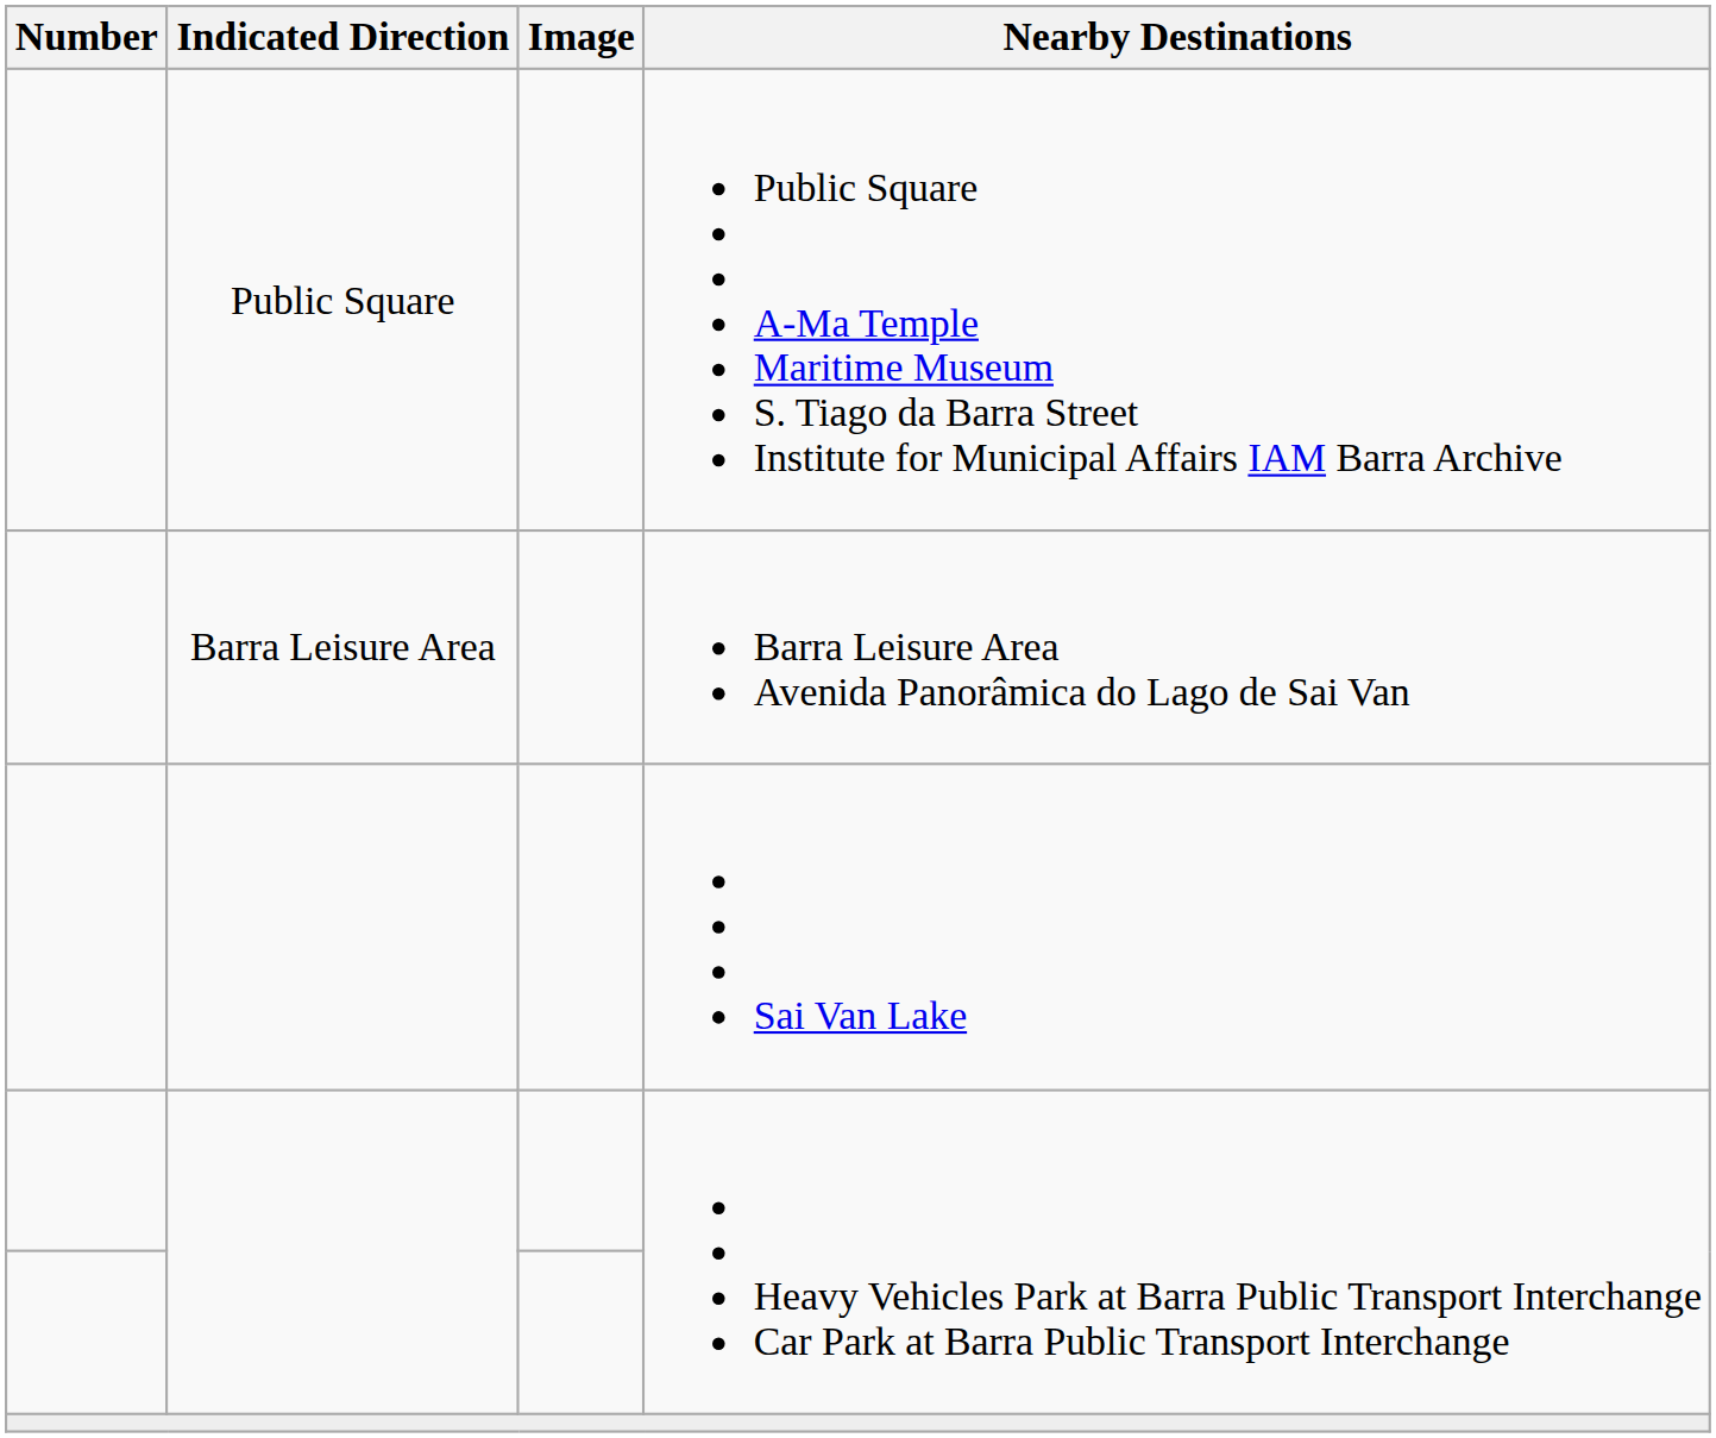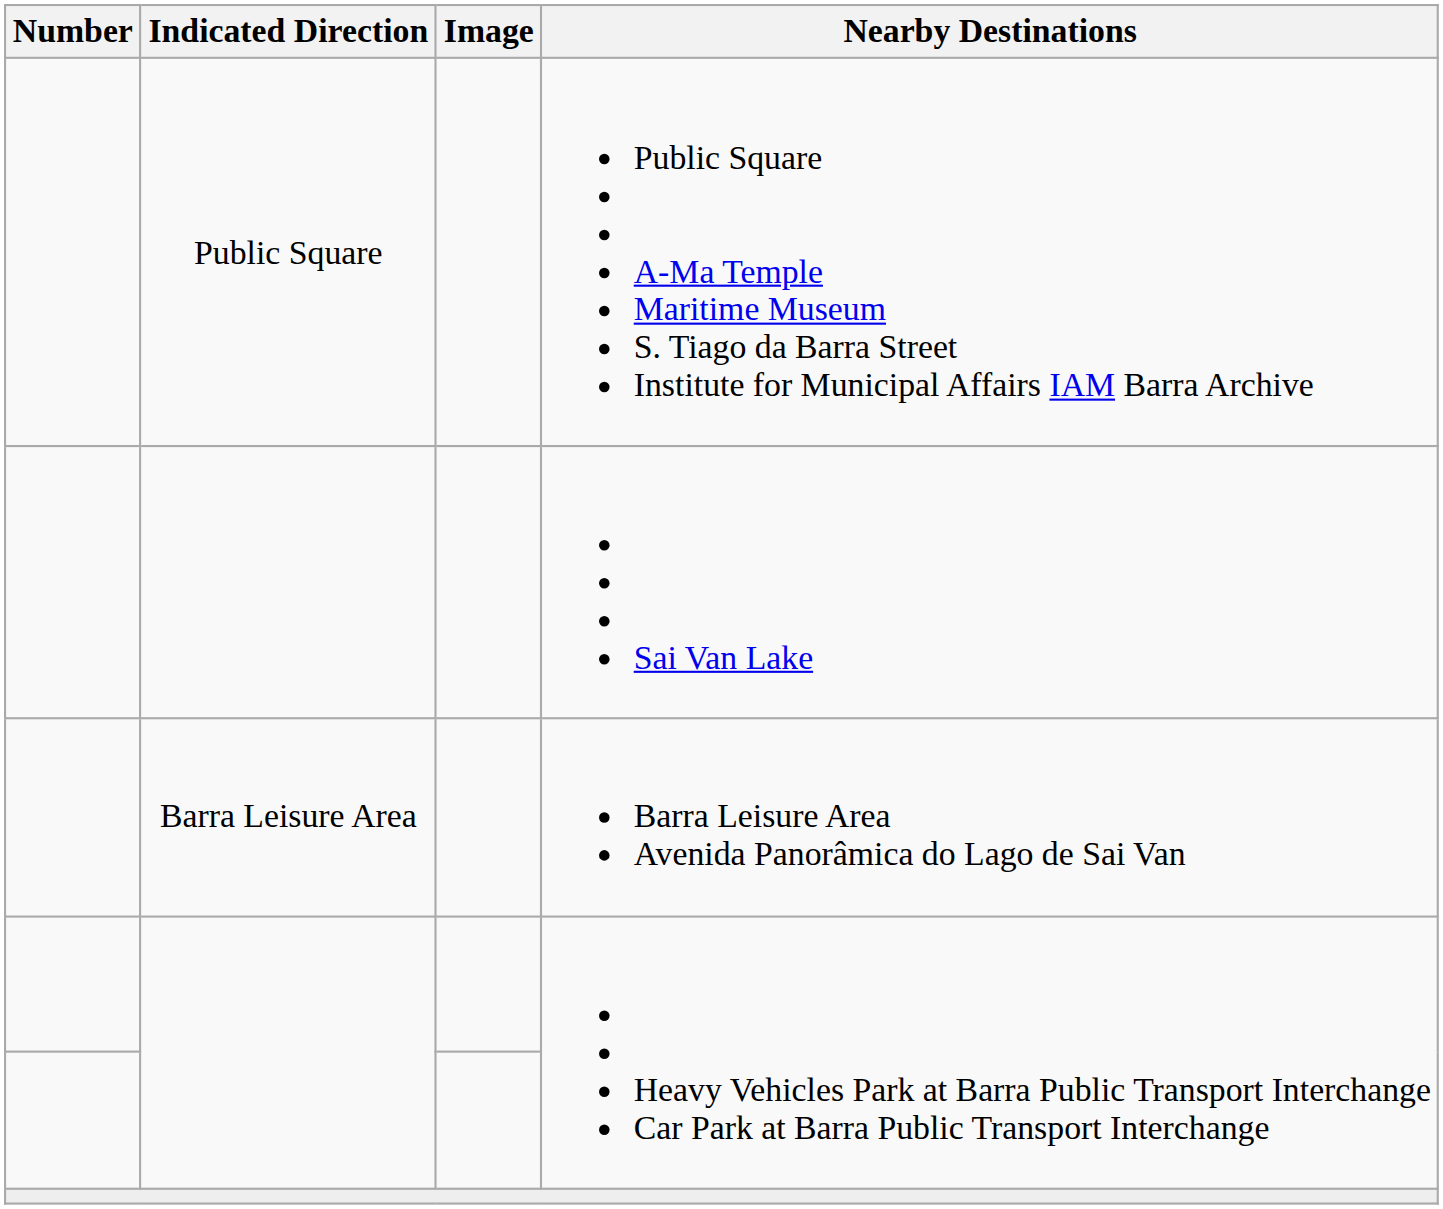rows swapped: Barra Leisure Area Avenida Panorâmica do Lago de Sai Van <-> Sai Van Lake
